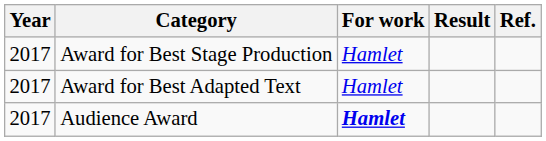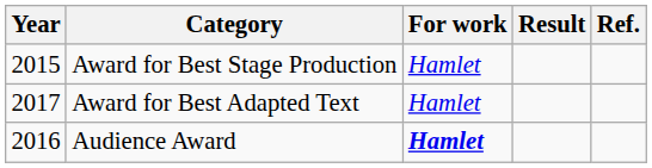Award for Best Stage Production | Year: 2017 -> 2015
Audience Award | Year: 2017 -> 2016
